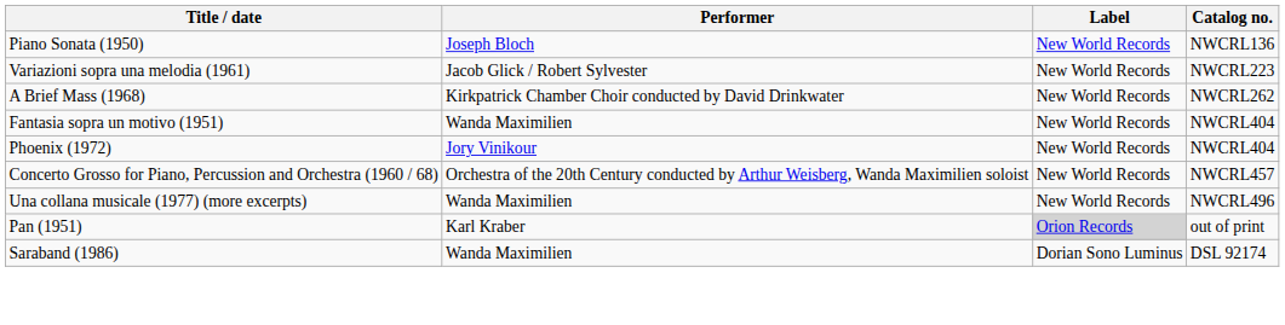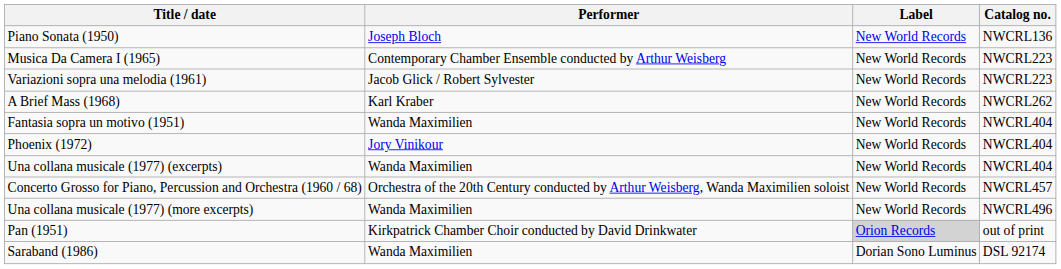+ row: Musica Da Camera I (1965) | Contemporary Chamber Ensemble conducted by Arthur Weisberg | New World Records | NWCRL223
A Brief Mass (1968) | Performer: Kirkpatrick Chamber Choir conducted by David Drinkwater -> Karl Kraber
+ row: Una collana musicale (1977) (excerpts) | Wanda Maximilien | New World Records | NWCRL404
Pan (1951) | Performer: Karl Kraber -> Kirkpatrick Chamber Choir conducted by David Drinkwater
